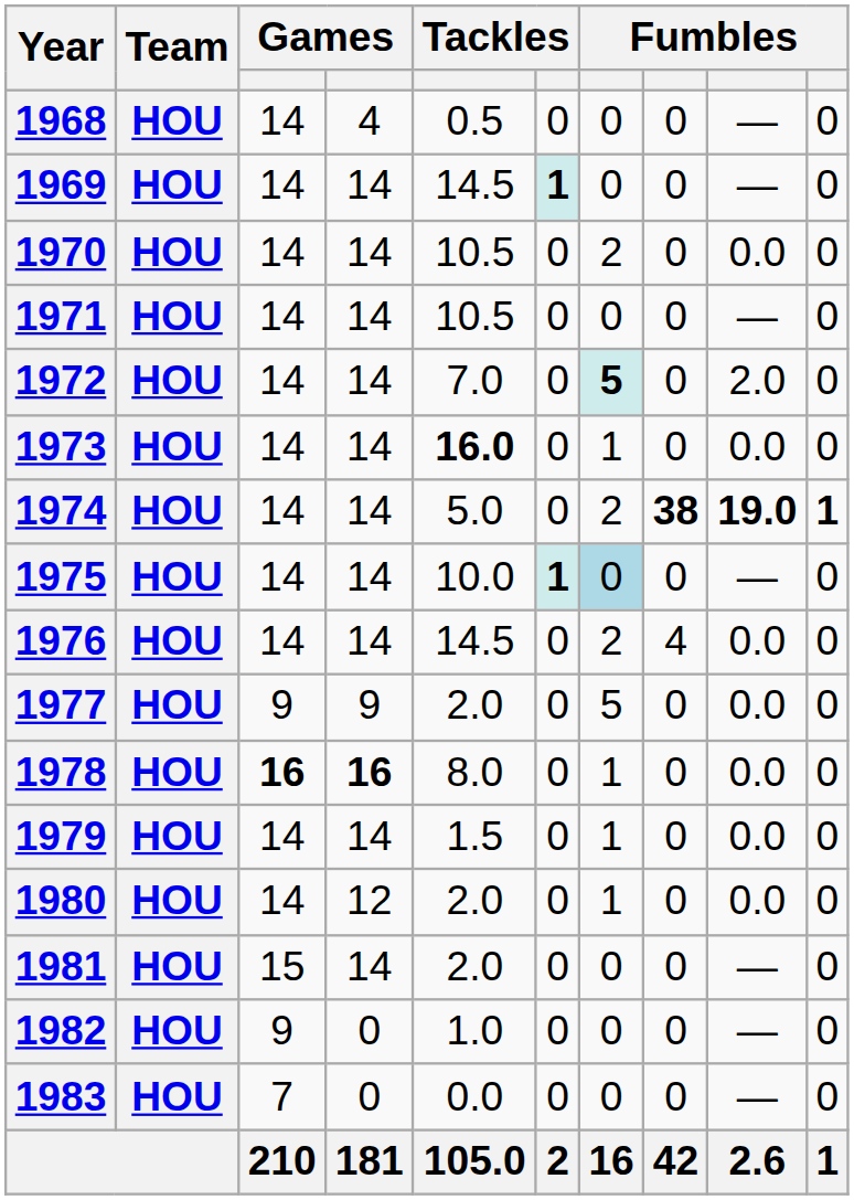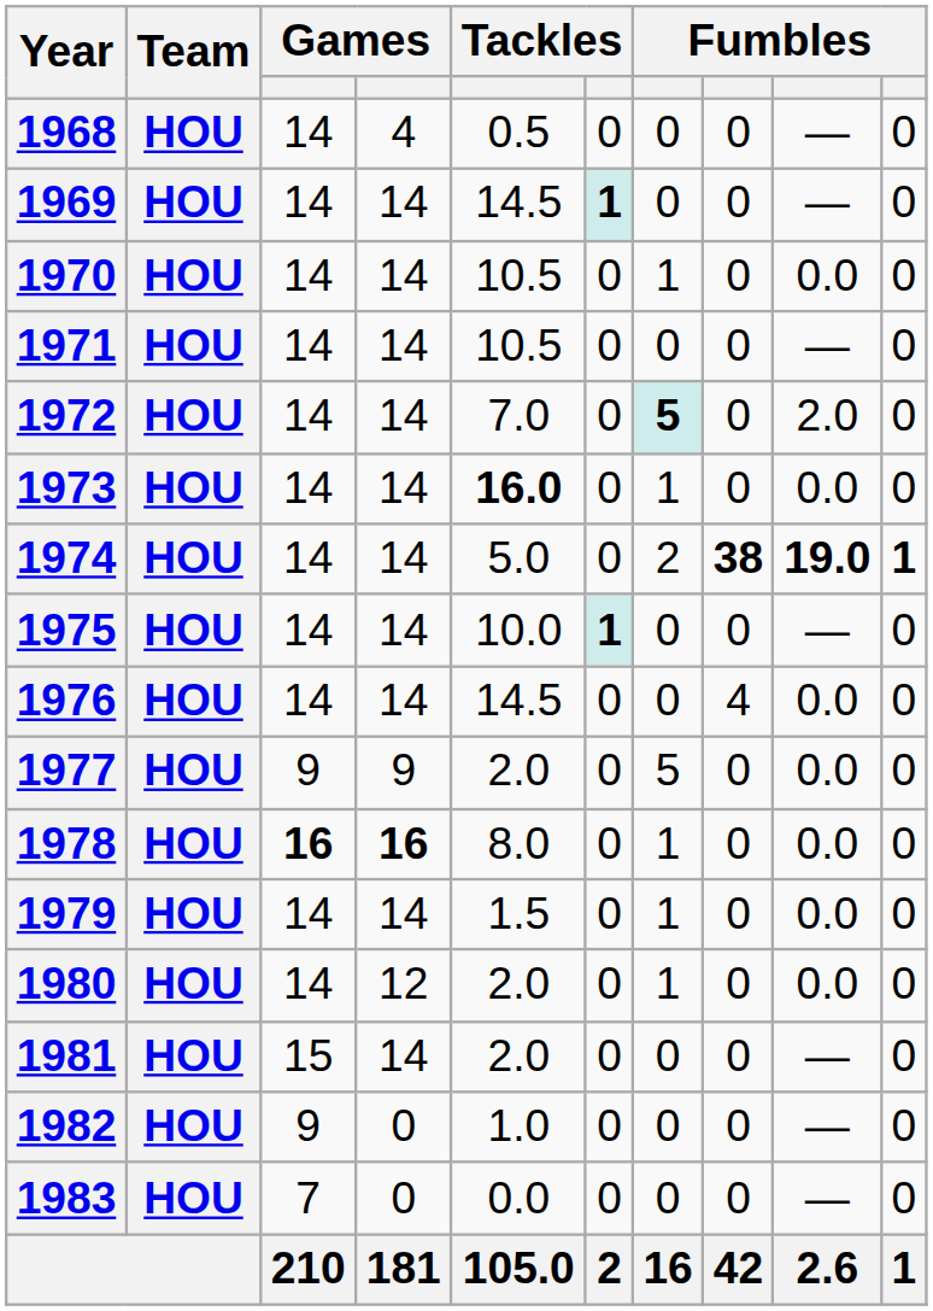1970 | column 7: 2 -> 1
1975 | column 7: lightblue background -> no background
1976 | column 7: 2 -> 0
